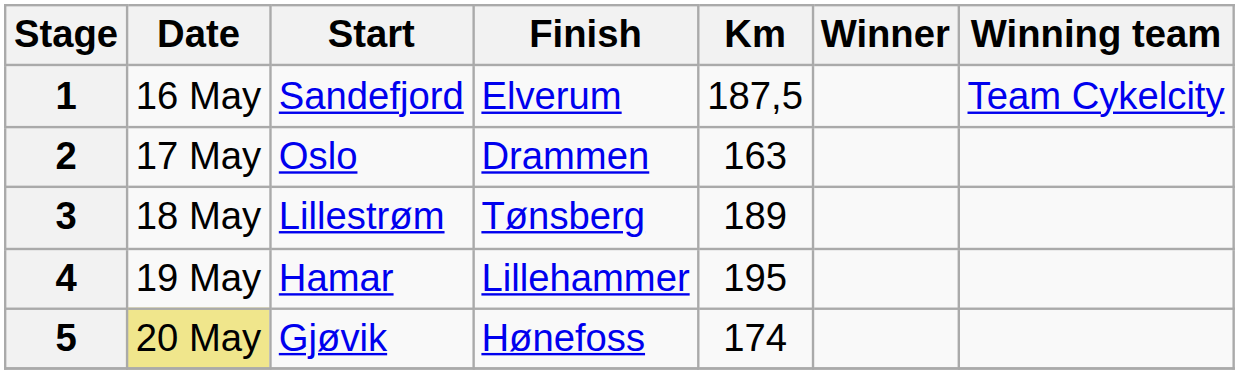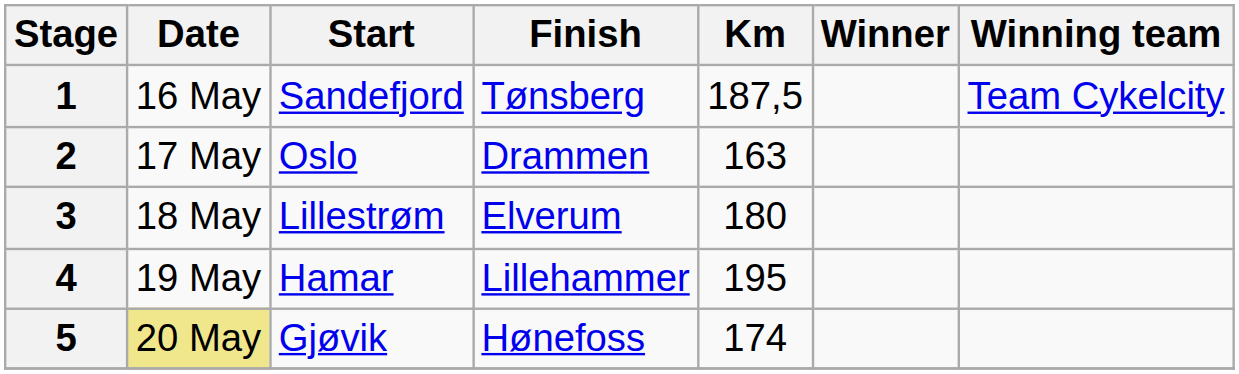1 | Finish: Elverum -> Tønsberg
3 | Finish: Tønsberg -> Elverum
3 | Km: 189 -> 180
